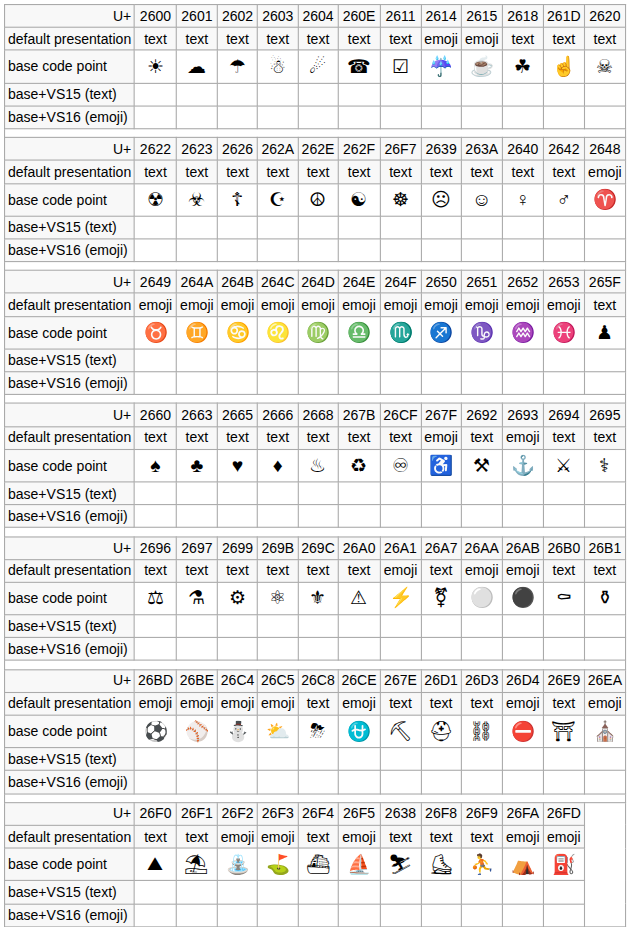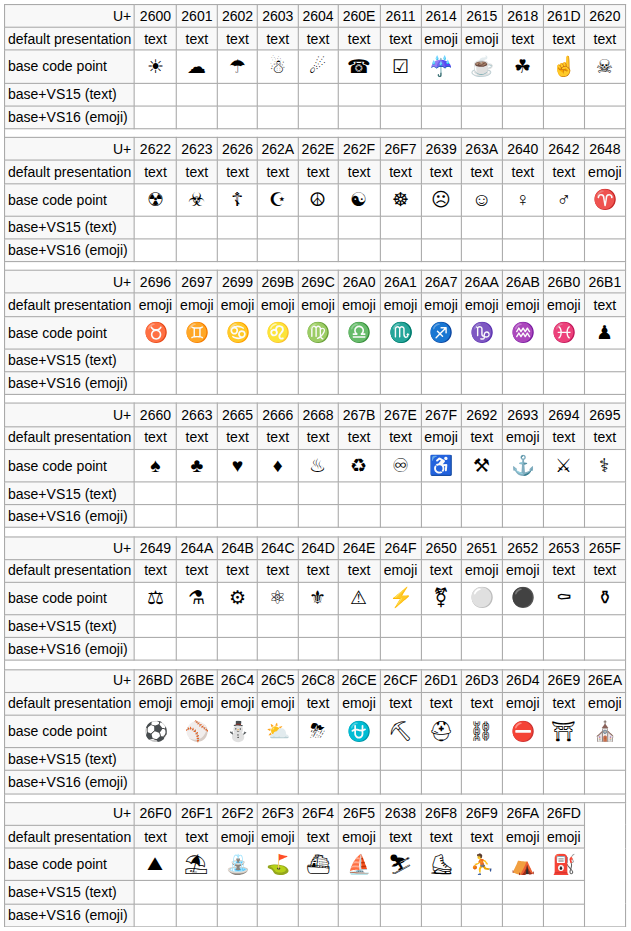rows swapped: 2649 <-> 2696
2660 | column 8: 26CF -> 267E
26BD | column 8: 267E -> 26CF
